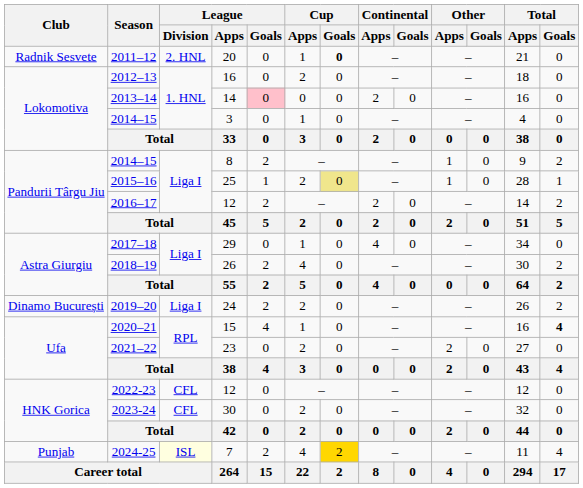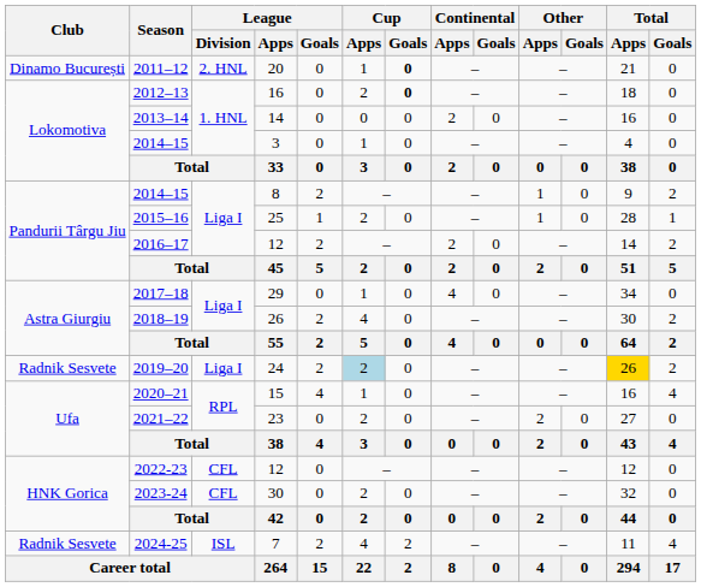2011–12 | Club: Radnik Sesvete -> Dinamo București
2012–13 | Cup / Goals: normal -> bold
2013–14 | League / Goals: pink background -> no background
2015–16 | Cup / Goals: khaki background -> no background
2019–20 | Club: Dinamo București -> Radnik Sesvete
2019–20 | Cup / Apps: no background -> lightblue background
2019–20 | Total / Apps: no background -> gold background
2020–21 | Total / Goals: bold -> normal
2024-25 | Club: Punjab -> Radnik Sesvete
2024-25 | League / Division: lightyellow background -> no background
2024-25 | Cup / Goals: gold background -> no background
